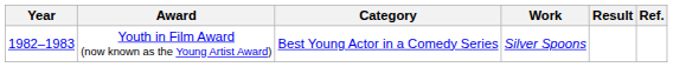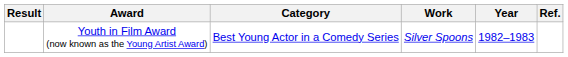columns swapped: Year <-> Result
